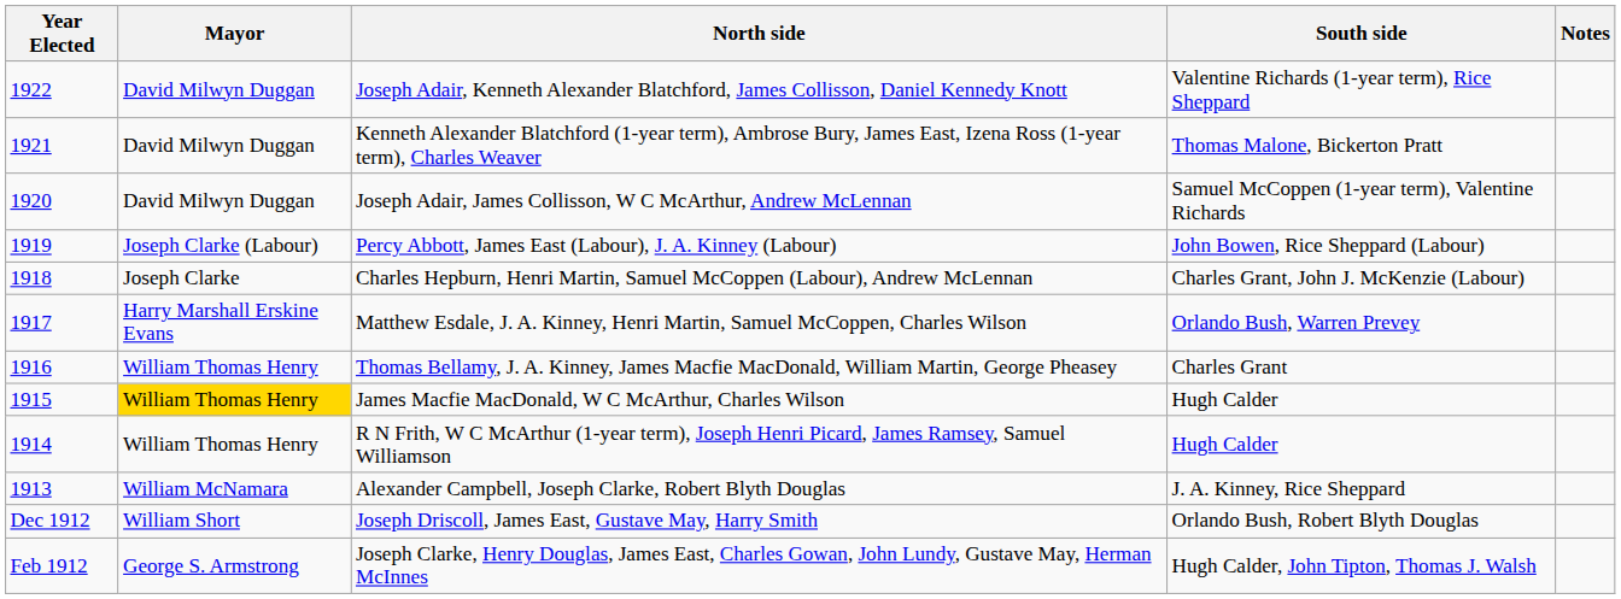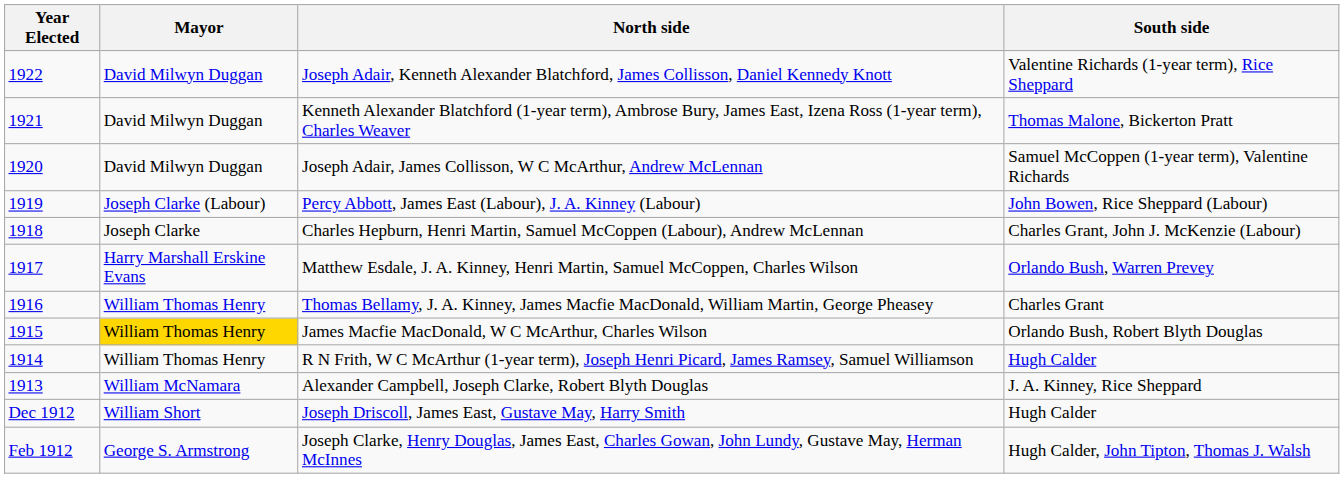- column: Notes
James Macfie MacDonald, W C McArthur, Charles Wilson | South side: Hugh Calder -> Orlando Bush, Robert Blyth Douglas
Joseph Driscoll, James East, Gustave May, Harry Smith | South side: Orlando Bush, Robert Blyth Douglas -> Hugh Calder
